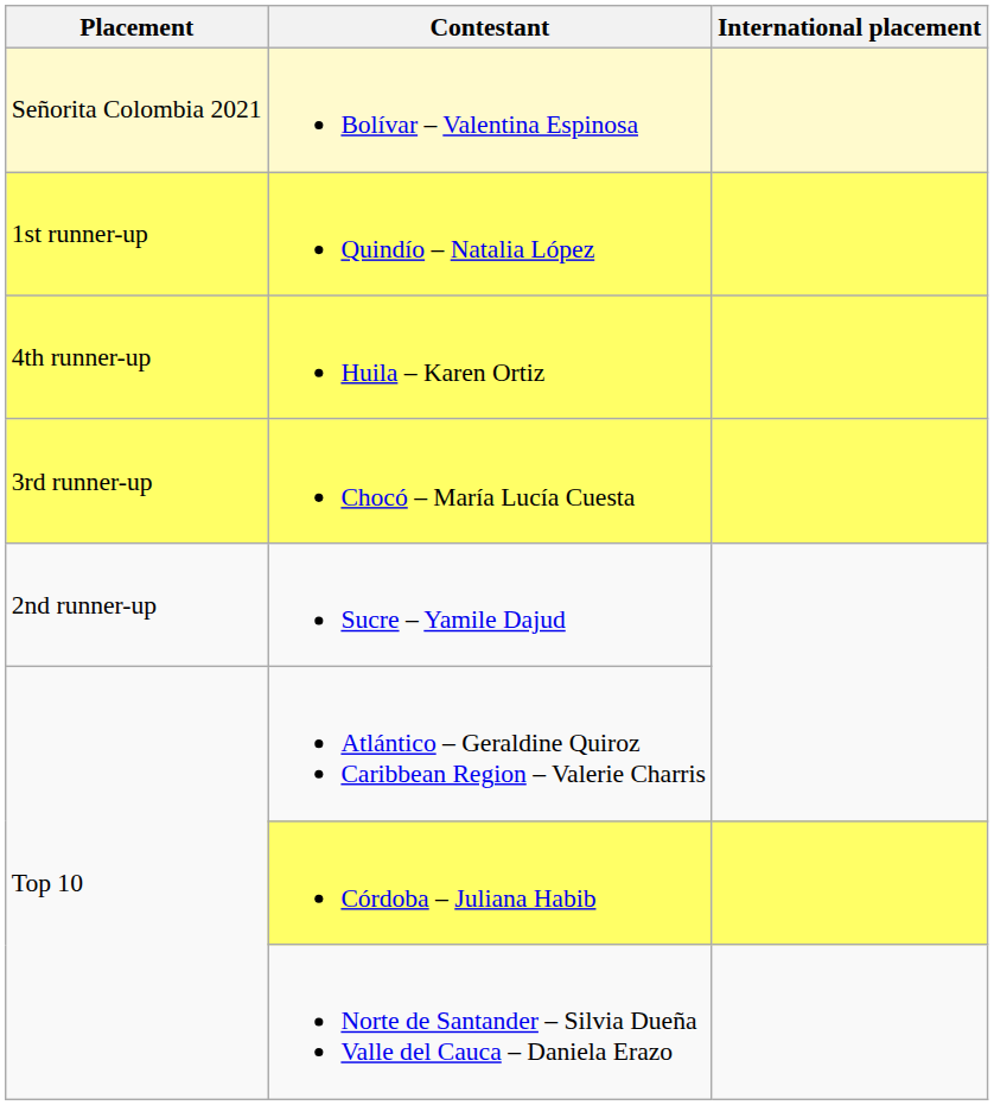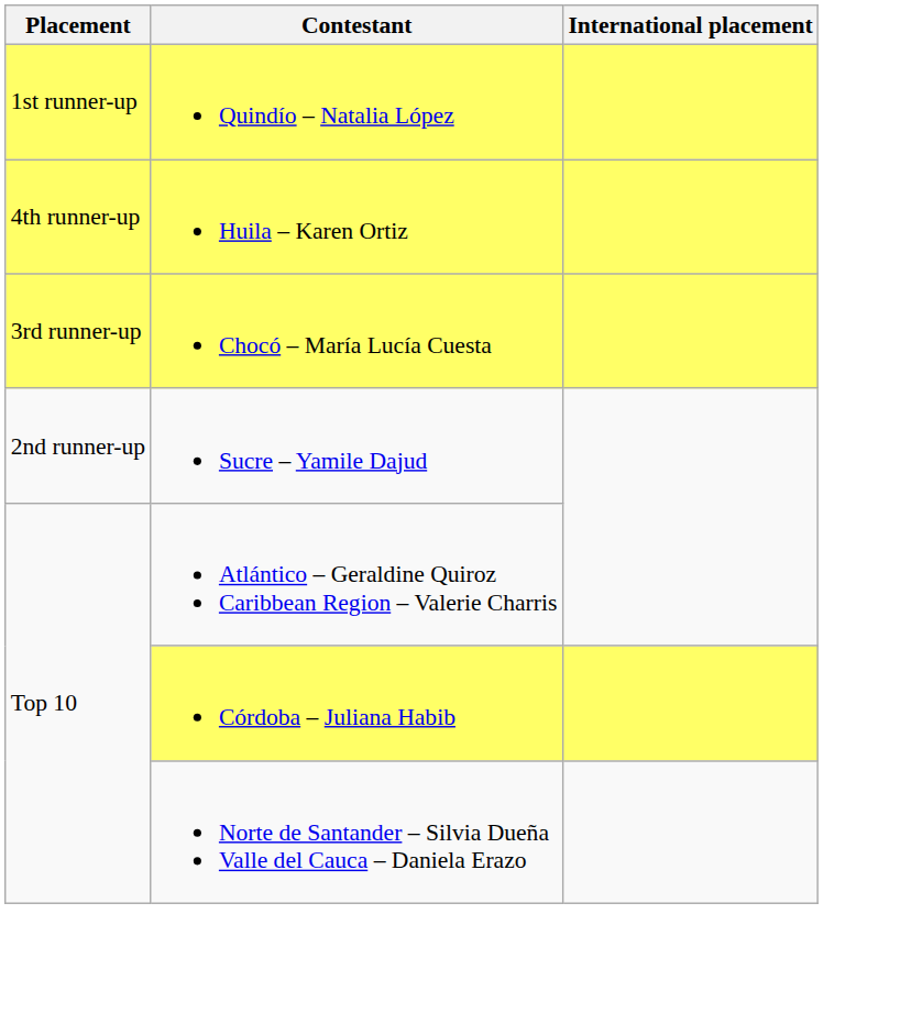- row: Señorita Colombia 2021 | Bolívar – Valentina Espinosa
